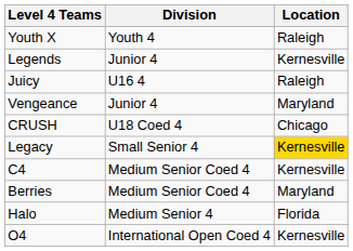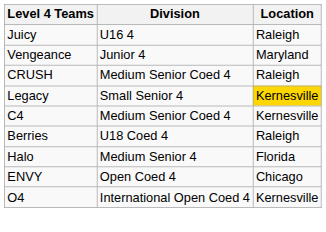- row: Youth X | Youth 4 | Raleigh
- row: Legends | Junior 4 | Kernesville
CRUSH | Division: U18 Coed 4 -> Medium Senior Coed 4
CRUSH | Location: Chicago -> Raleigh
Berries | Division: Medium Senior Coed 4 -> U18 Coed 4
Berries | Location: Maryland -> Raleigh
+ row: ENVY | Open Coed 4 | Chicago
